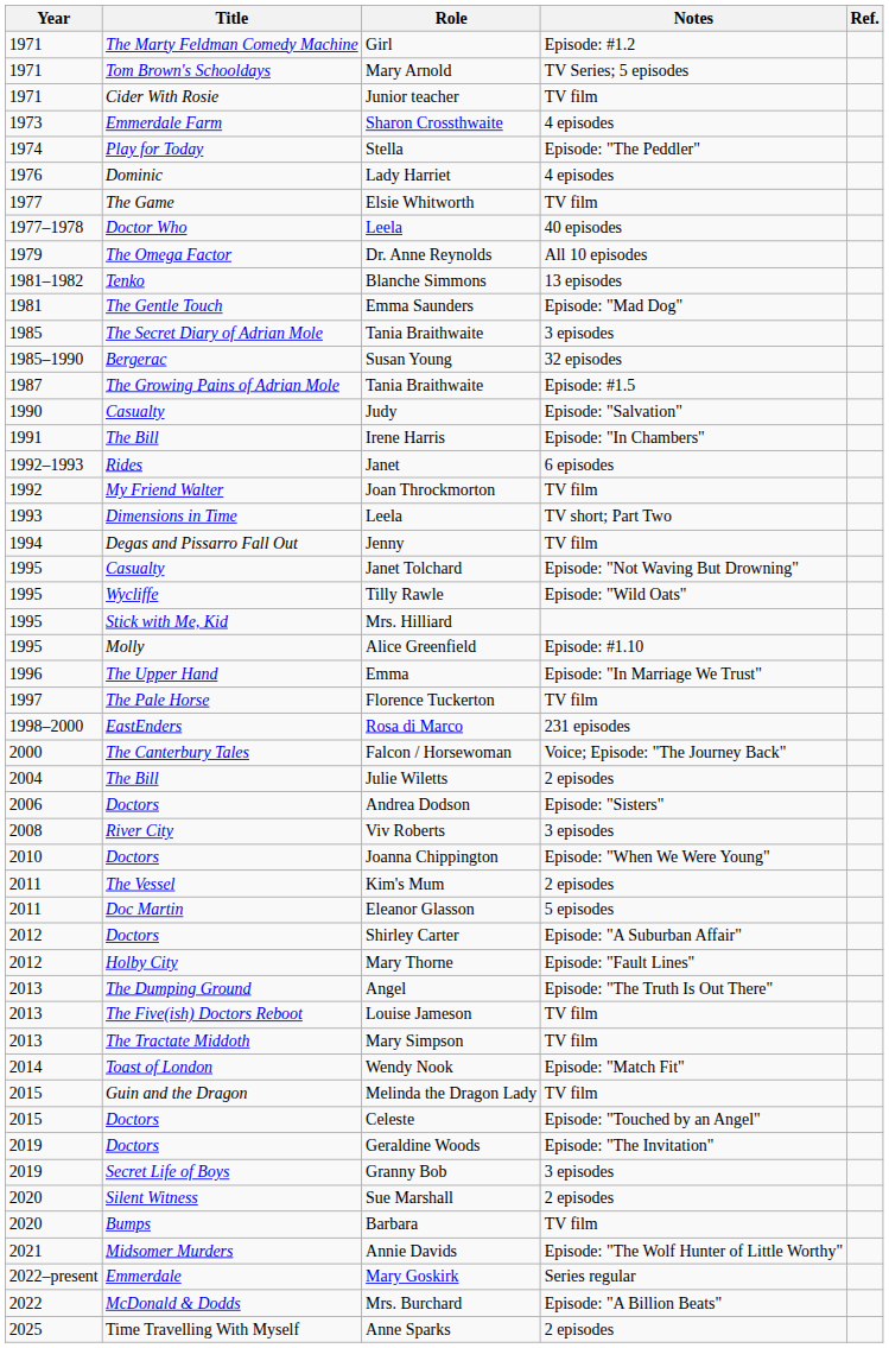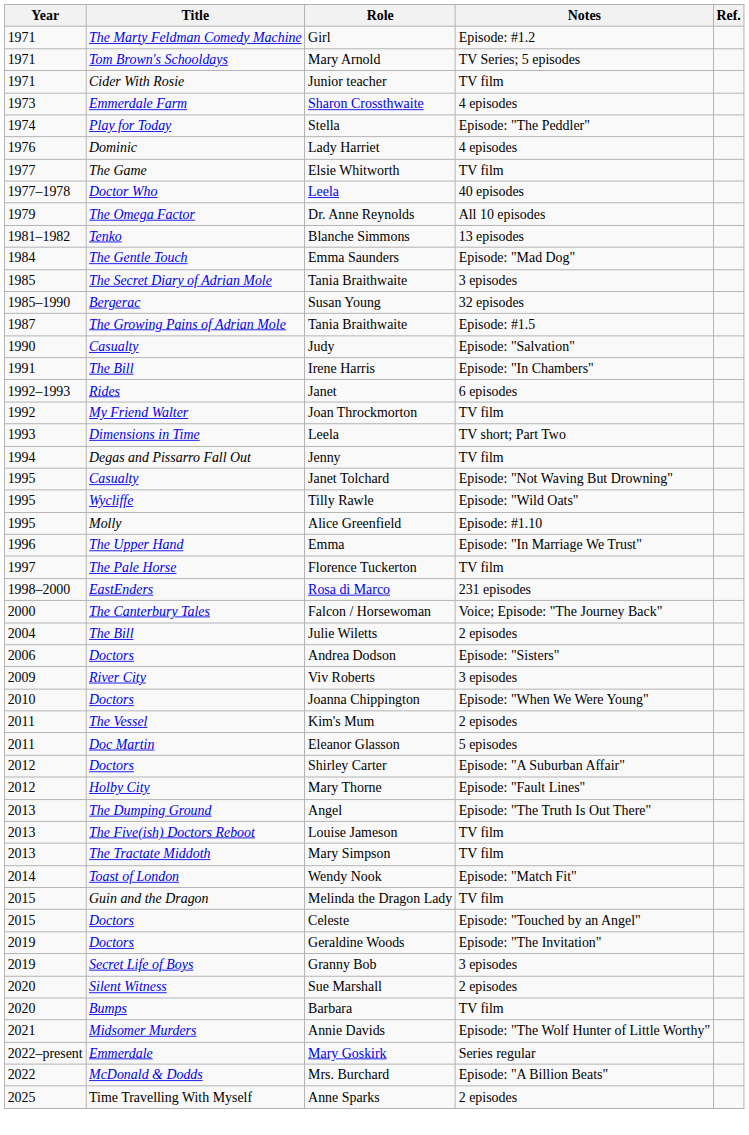Emma Saunders | Year: 1981 -> 1984
- row: 1995 | Stick with Me, Kid | Mrs. Hilliard
Viv Roberts | Year: 2008 -> 2009
